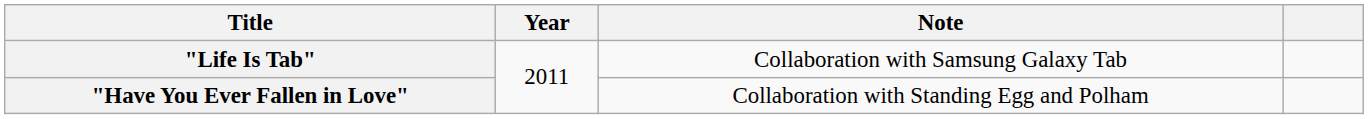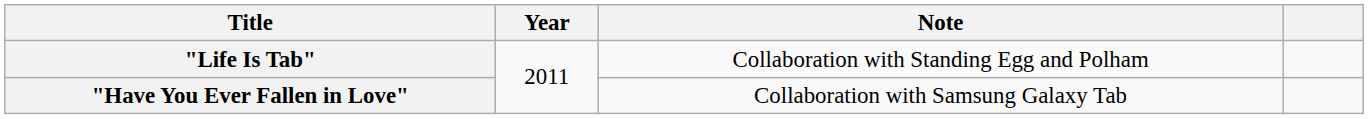"Life Is Tab" | Note: Collaboration with Samsung Galaxy Tab -> Collaboration with Standing Egg and Polham
"Have You Ever Fallen in Love" | Note: Collaboration with Standing Egg and Polham -> Collaboration with Samsung Galaxy Tab
